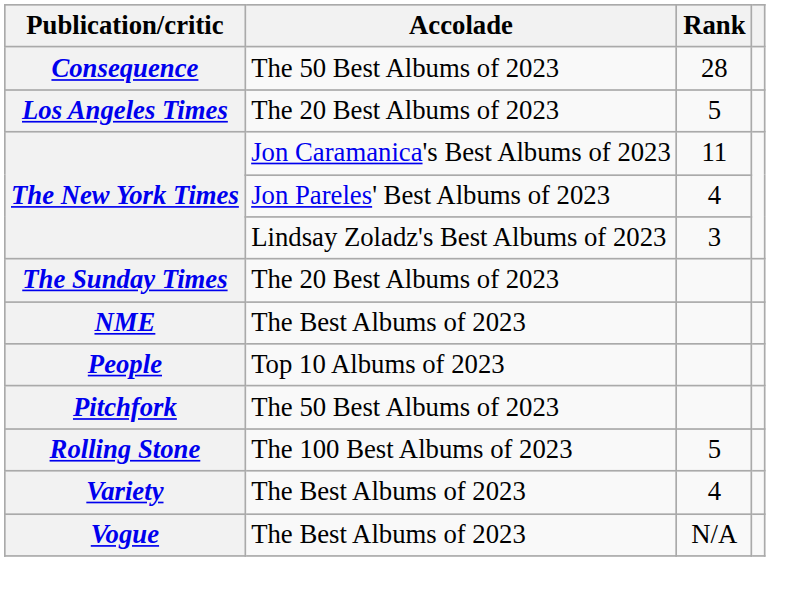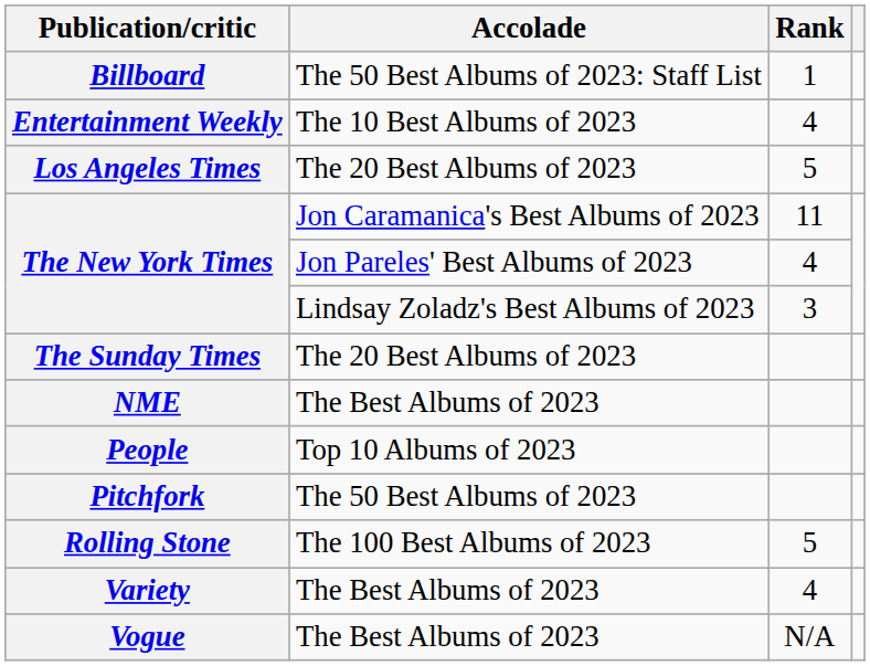+ row: Billboard | The 50 Best Albums of 2023: Staff List | 1
- row: Consequence | The 50 Best Albums of 2023 | 28
+ row: Entertainment Weekly | The 10 Best Albums of 2023 | 4
